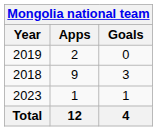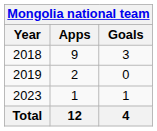rows swapped: 2018 <-> 2019
